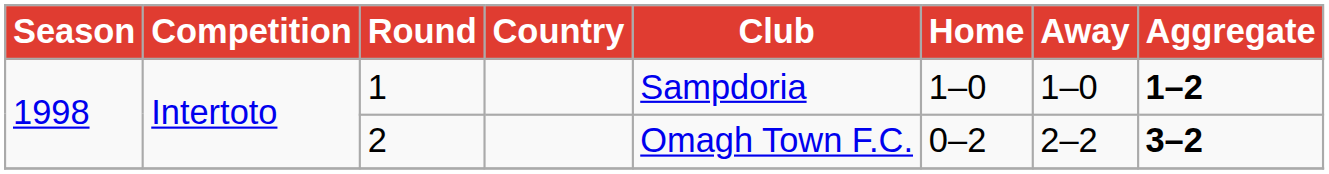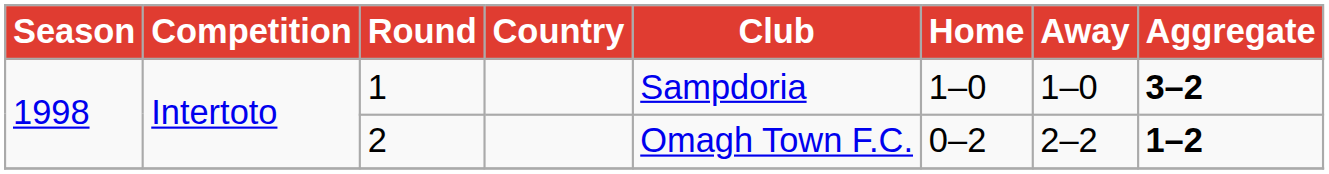1 | Aggregate: 1–2 -> 3–2
2 | Aggregate: 3–2 -> 1–2
